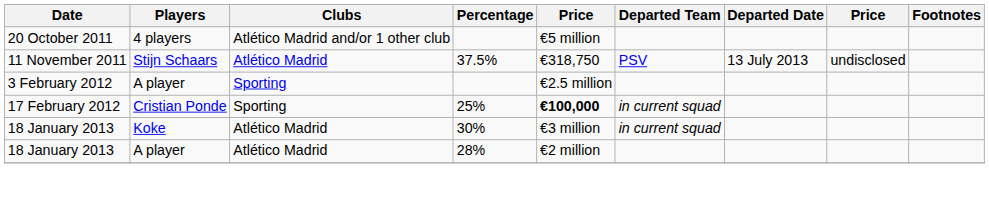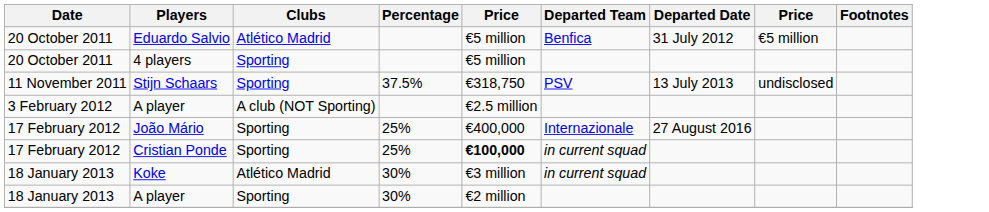+ row: 20 October 2011 | Eduardo Salvio | Atlético Madrid | €5 million | Benfica | 31 July 2012 | €5 million
4 players | Clubs: Atlético Madrid and/or 1 other club -> Sporting
Stijn Schaars | Clubs: Atlético Madrid -> Sporting
3 February 2012 / A player | Clubs: Sporting -> A club (NOT Sporting)
+ row: 17 February 2012 | João Mário | Sporting | 25% | €400,000 | Internazionale | 27 August 2016
18 January 2013 / A player | Clubs: Atlético Madrid -> Sporting
18 January 2013 / A player | Percentage: 28% -> 30%
